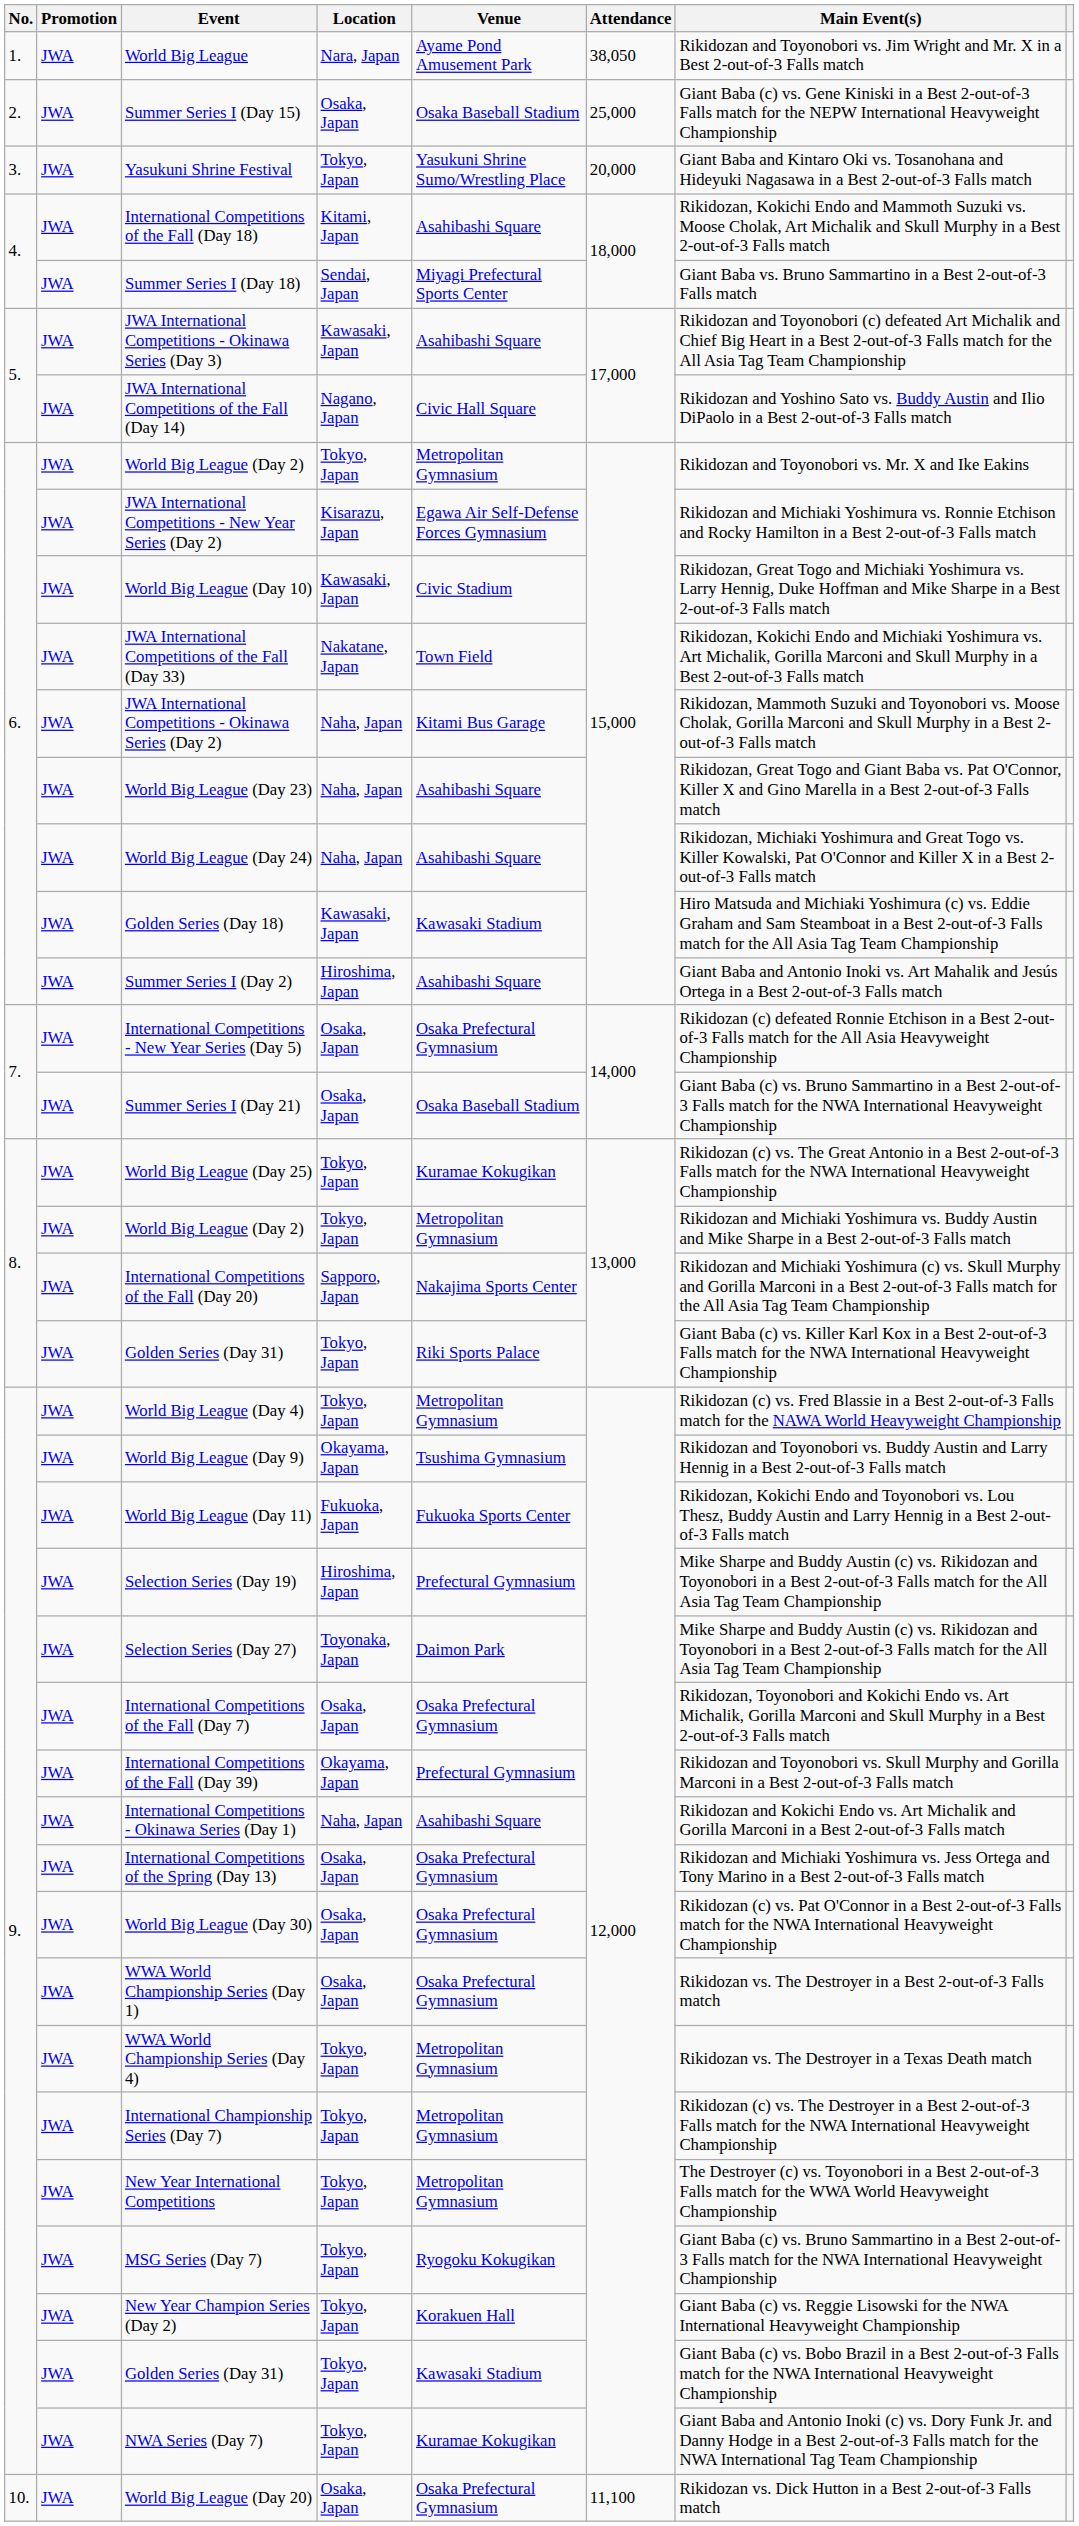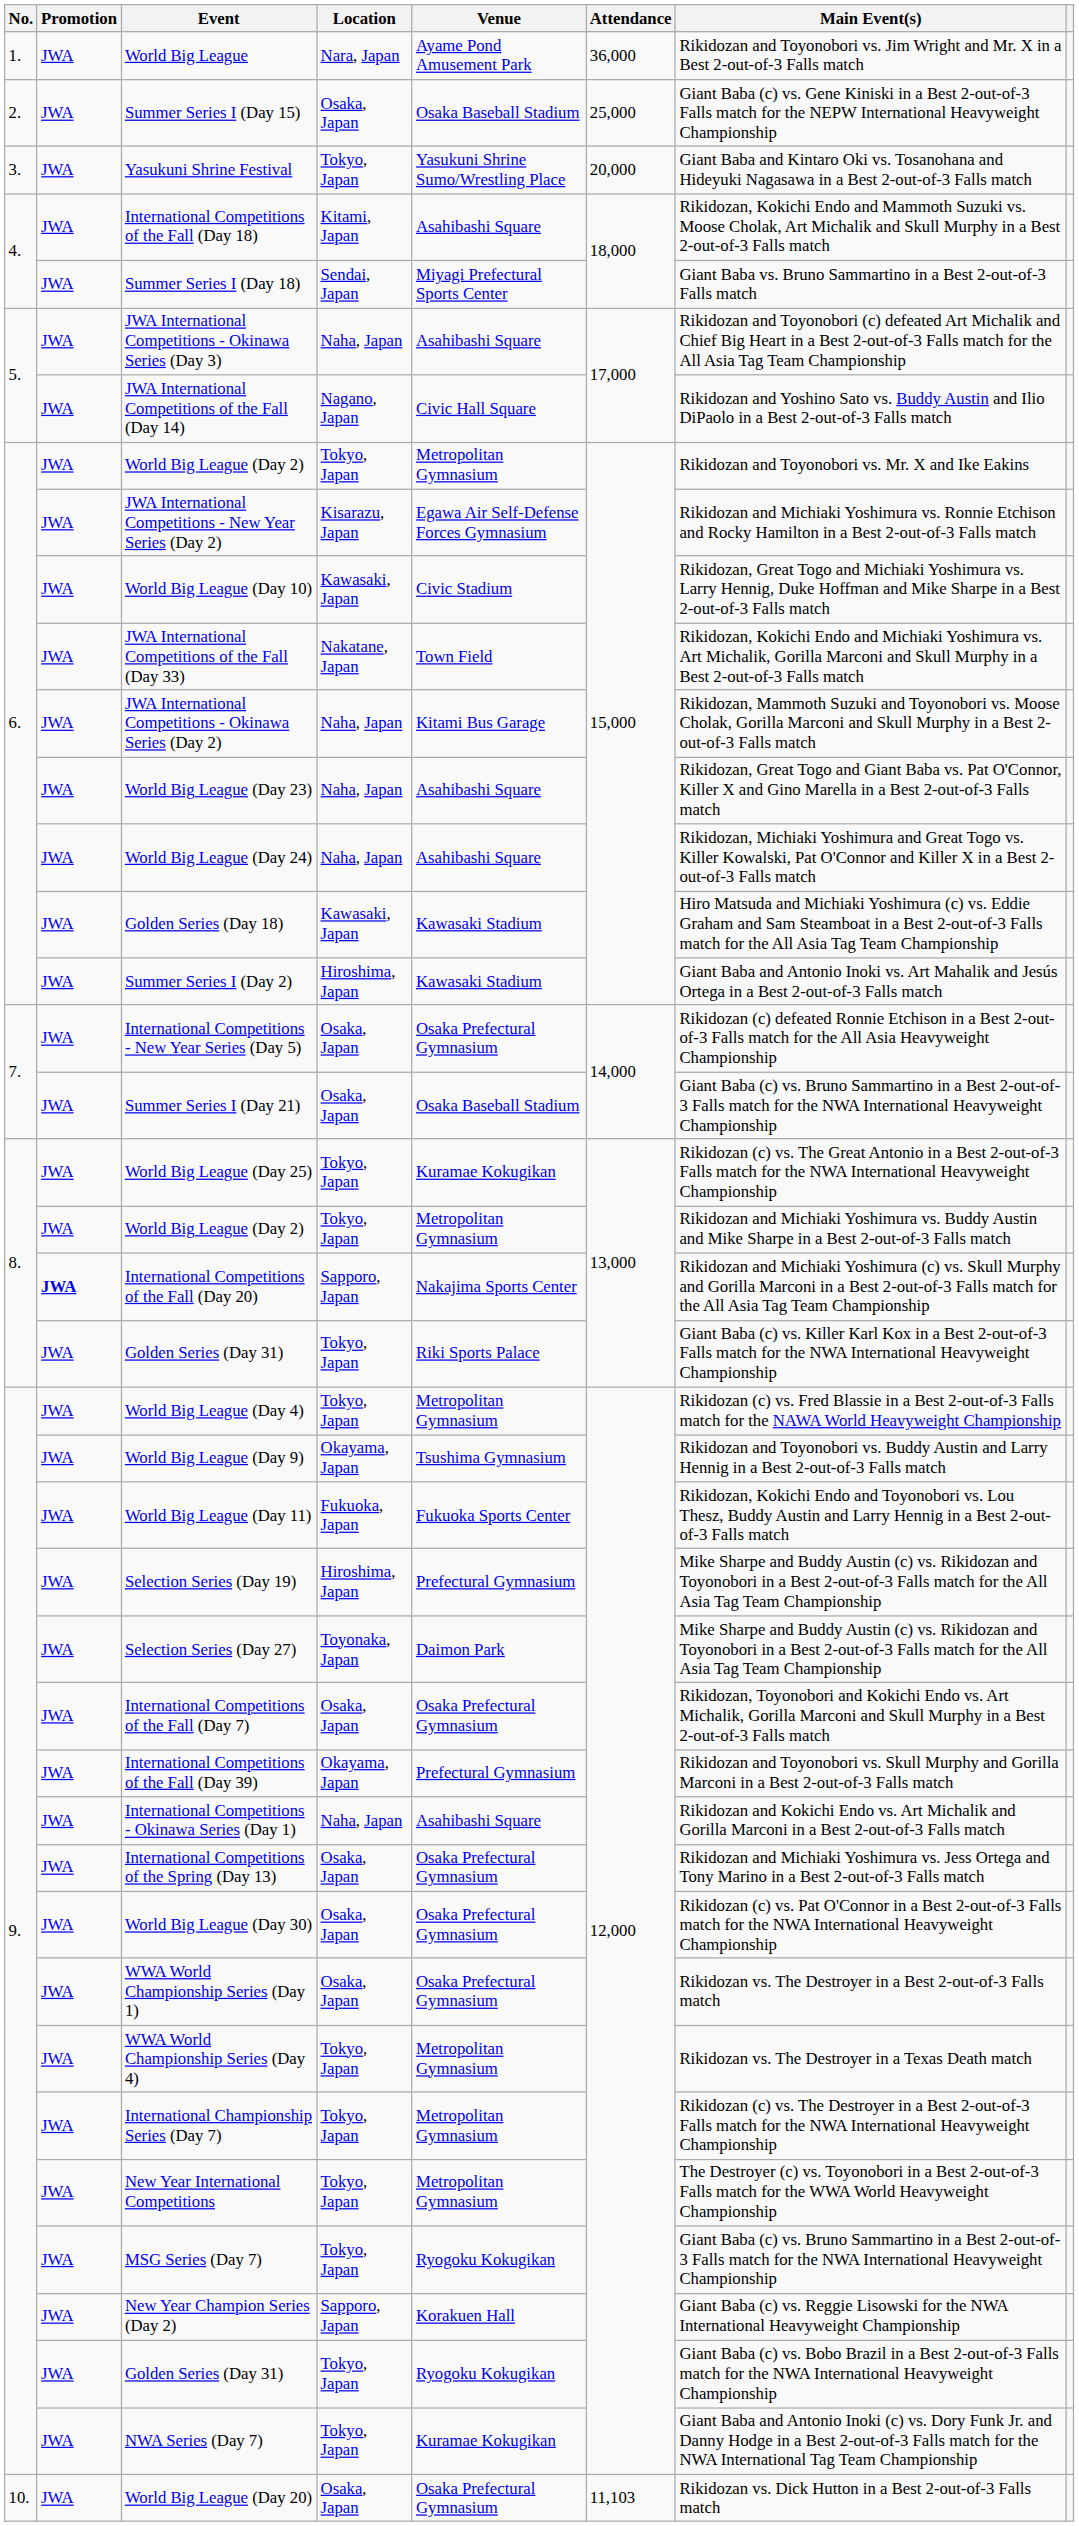World Big League | Attendance: 38,050 -> 36,000
JWA International Competitions - Okinawa Series (Day 3) | Location: Kawasaki, Japan -> Naha, Japan
Summer Series I (Day 2) | Venue: Asahibashi Square -> Kawasaki Stadium
International Competitions of the Fall (Day 20) | Promotion: normal -> bold
New Year Champion Series (Day 2) | Location: Tokyo, Japan -> Sapporo, Japan
9. / Golden Series (Day 31) | Venue: Kawasaki Stadium -> Ryogoku Kokugikan
World Big League (Day 20) | Attendance: 11,100 -> 11,103
